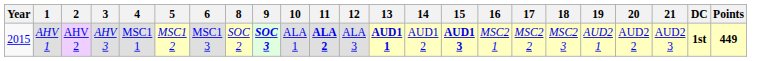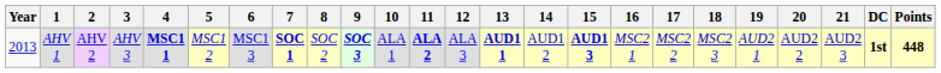+ column: 7 | SOC 1
AHV 1 | Year: 2015 -> 2013
AHV 1 | 4: normal -> bold
AHV 1 | Points: 449 -> 448
